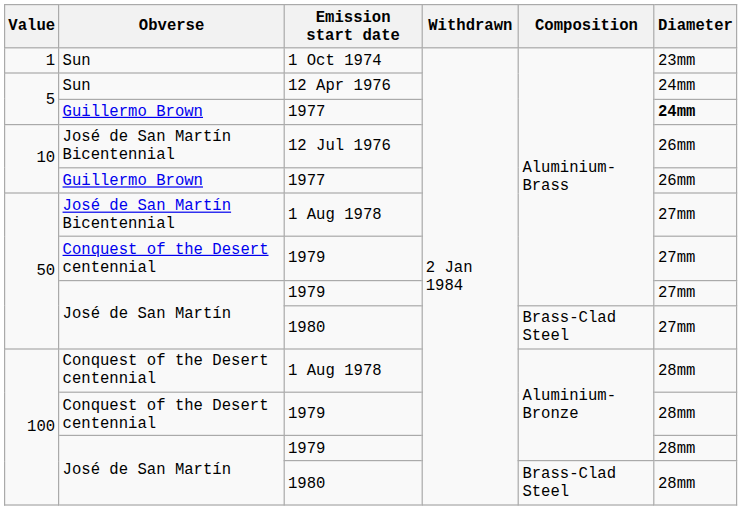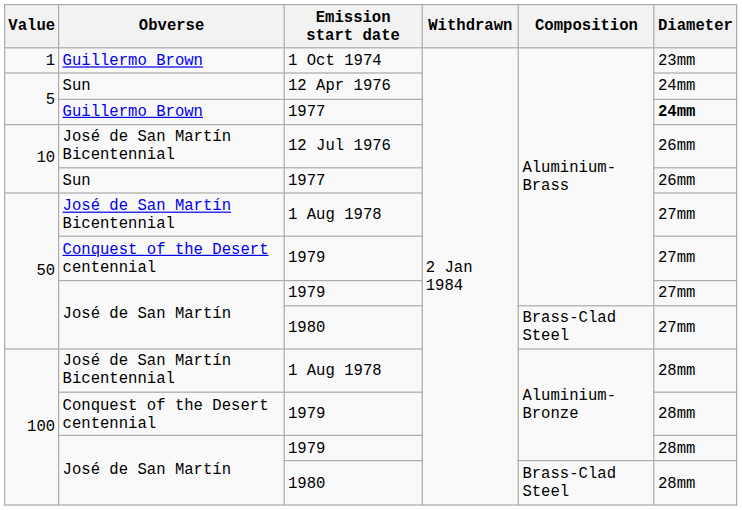1 Oct 1974 | Obverse: Sun -> Guillermo Brown
10 / 1977 | Obverse: Guillermo Brown -> Sun
100 / 1 Aug 1978 | Obverse: Conquest of the Desert centennial -> José de San Martín Bicentennial
